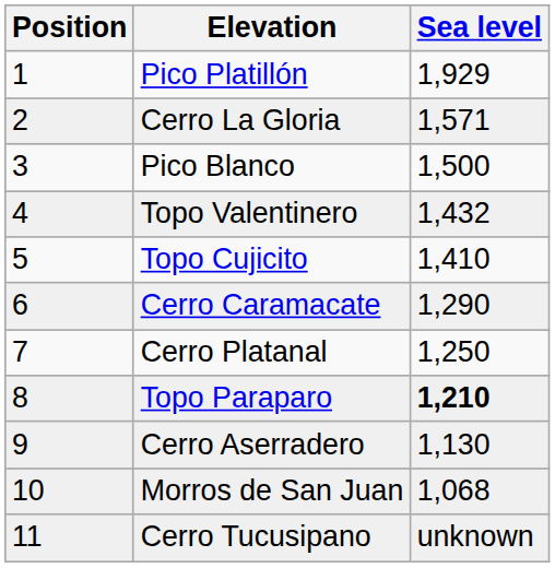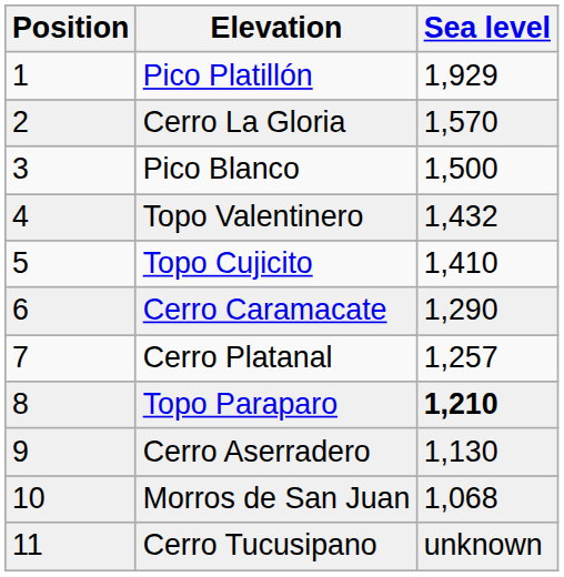Cerro La Gloria | Sea level: 1,571 -> 1,570
Cerro Platanal | Sea level: 1,250 -> 1,257
